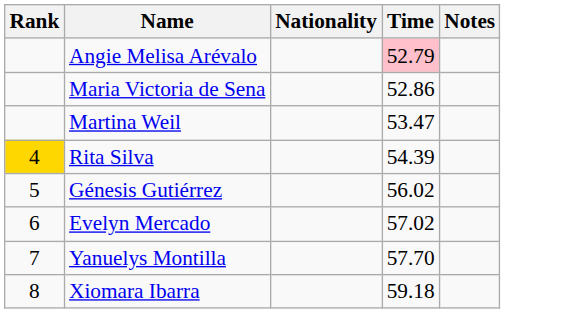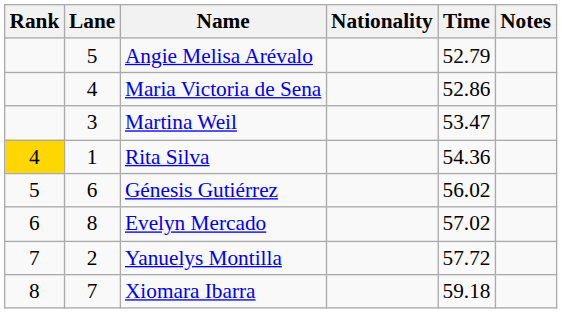+ column: Lane | 5 | 4 | 3 | 1 | 6 | 8 | 2 | 7
Angie Melisa Arévalo | Time: pink background -> no background
Rita Silva | Time: 54.39 -> 54.36
Yanuelys Montilla | Time: 57.70 -> 57.72
